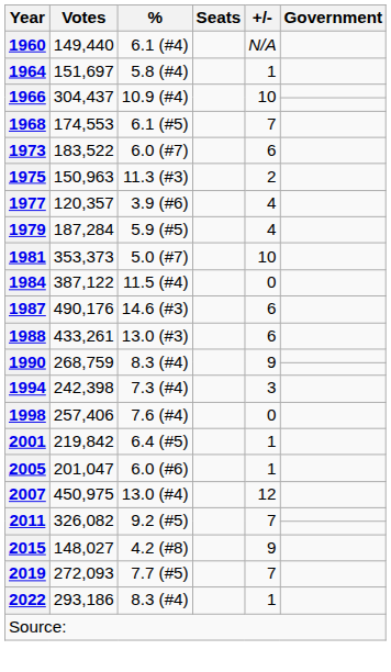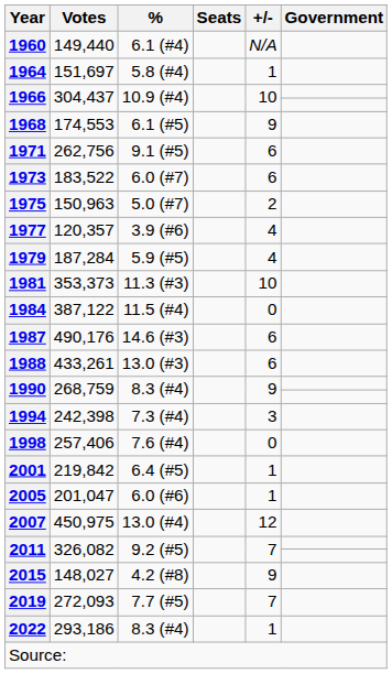1968 | +/-: 7 -> 9
+ row: 1971 | 262,756 | 9.1 (#5) | 6
1975 | %: 11.3 (#3) -> 5.0 (#7)
1981 | %: 5.0 (#7) -> 11.3 (#3)
